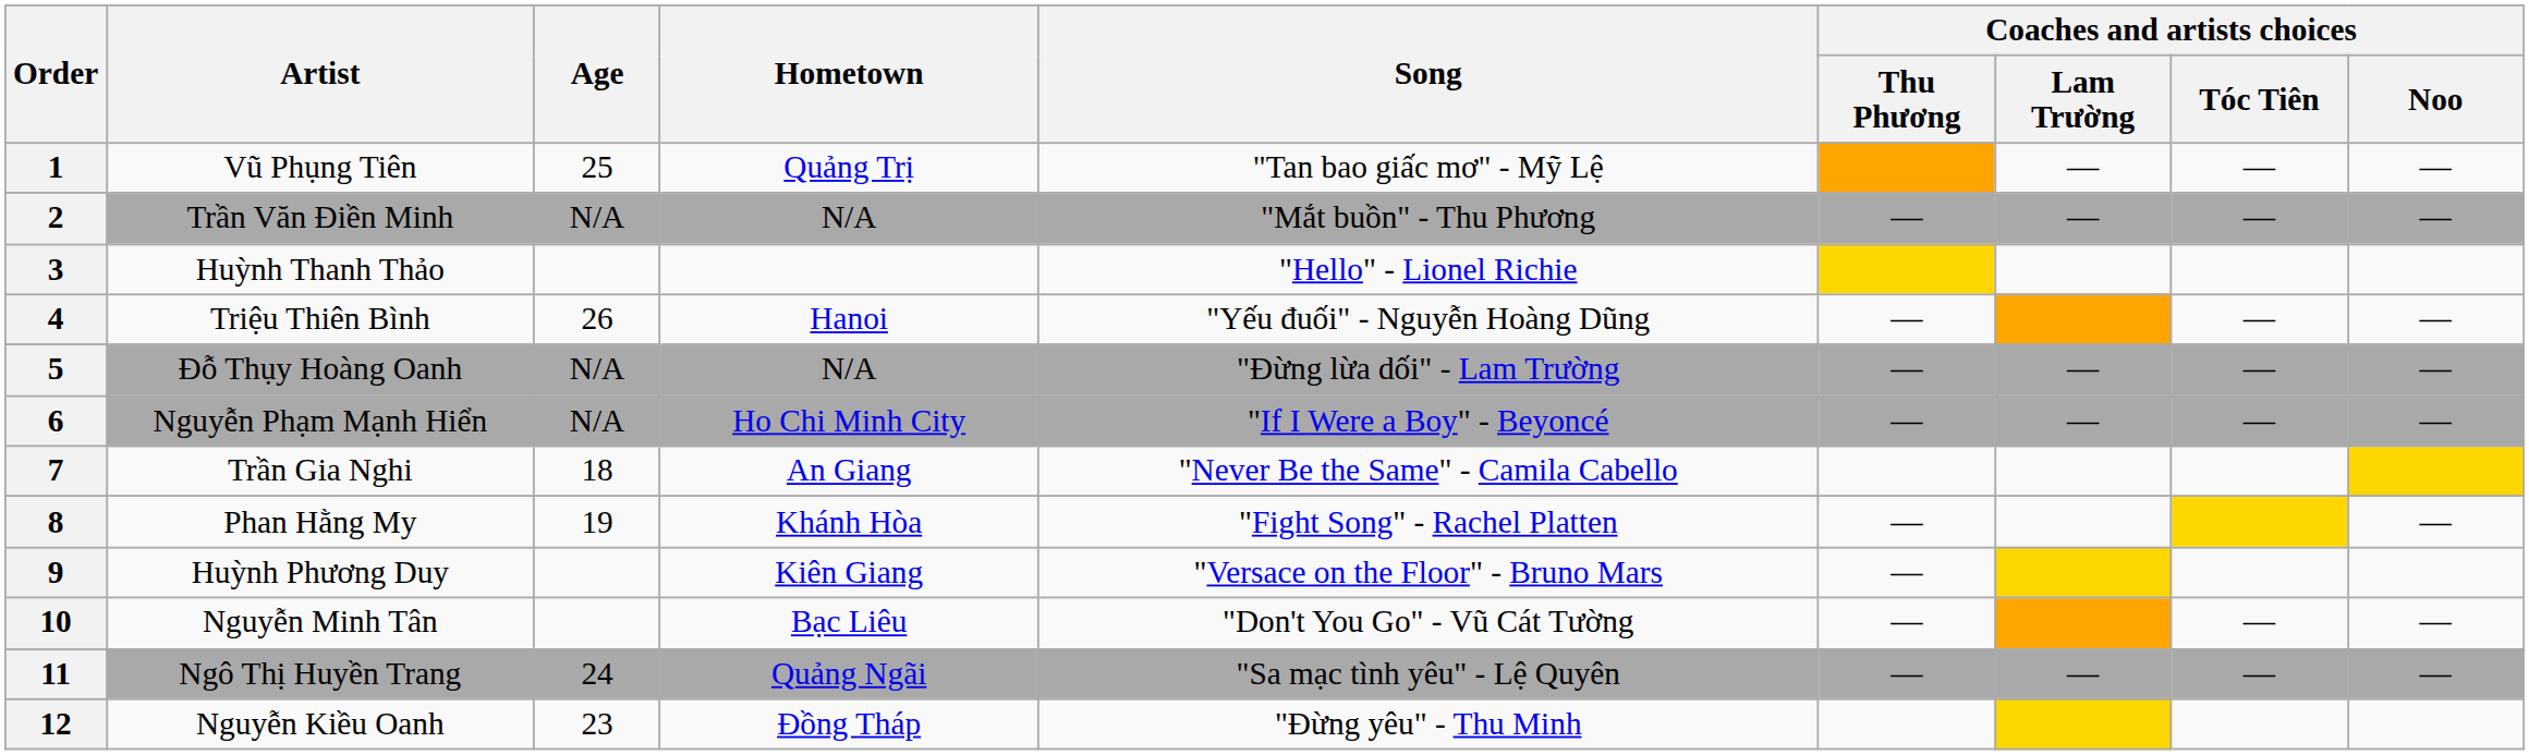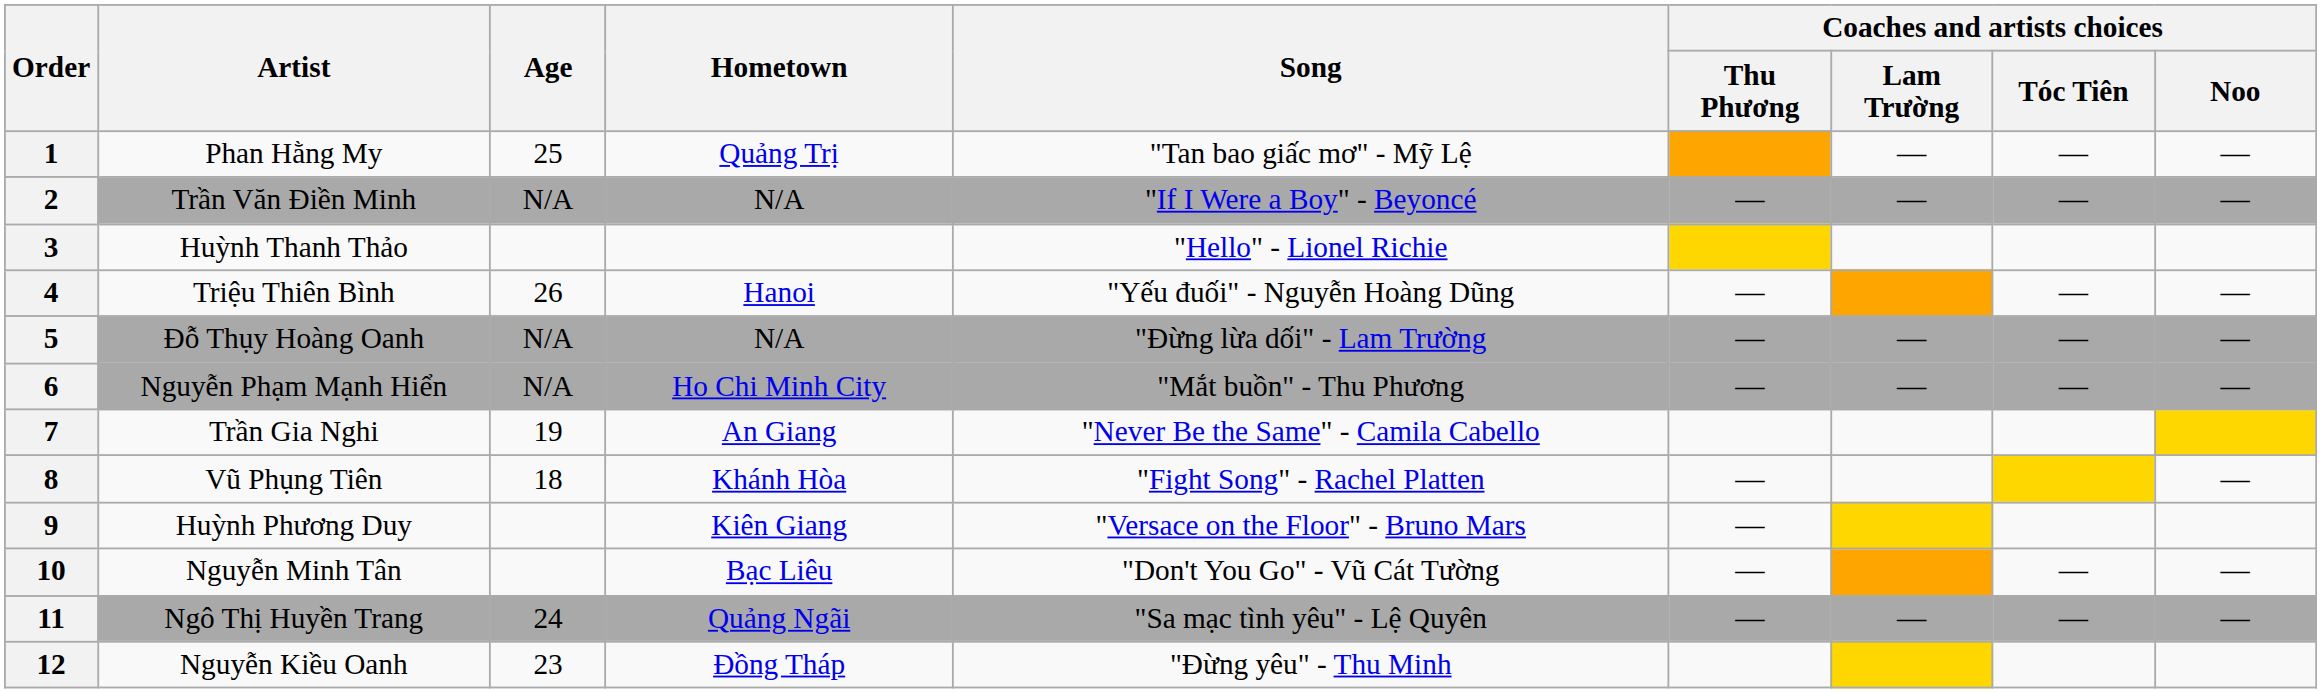1 | Artist: Vũ Phụng Tiên -> Phan Hằng My
2 | Song: "Mắt buồn" - Thu Phương -> "If I Were a Boy" - Beyoncé
6 | Song: "If I Were a Boy" - Beyoncé -> "Mắt buồn" - Thu Phương
7 | Age: 18 -> 19
8 | Artist: Phan Hằng My -> Vũ Phụng Tiên
8 | Age: 19 -> 18
